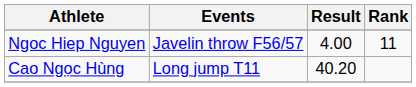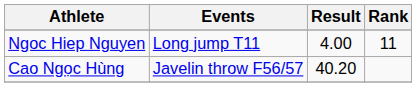Ngoc Hiep Nguyen | Events: Javelin throw F56/57 -> Long jump T11
Cao Ngọc Hùng | Events: Long jump T11 -> Javelin throw F56/57
